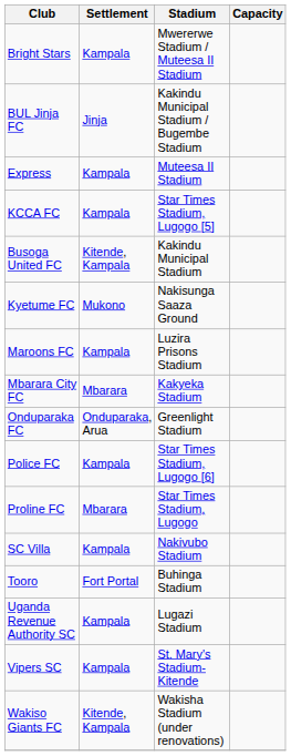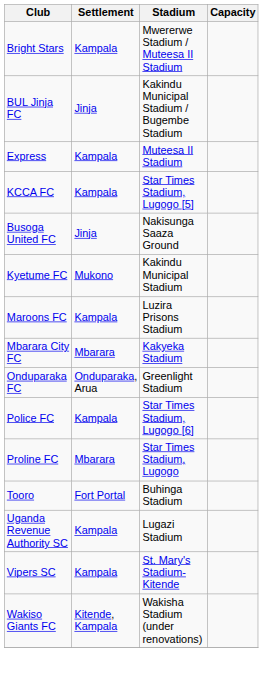Busoga United FC | Settlement: Kitende, Kampala -> Jinja
Busoga United FC | Stadium: Kakindu Municipal Stadium -> Nakisunga Saaza Ground
Kyetume FC | Stadium: Nakisunga Saaza Ground -> Kakindu Municipal Stadium
- row: SC Villa | Kampala | Nakivubo Stadium
